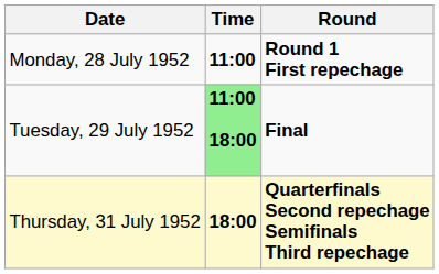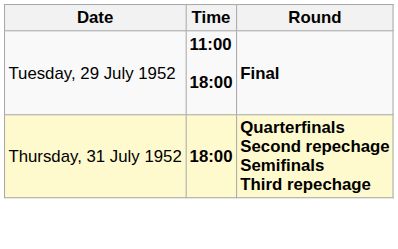- row: Monday, 28 July 1952 | 11:00 | Round 1 First repechage
Tuesday, 29 July 1952 | Time: lightgreen background -> no background
